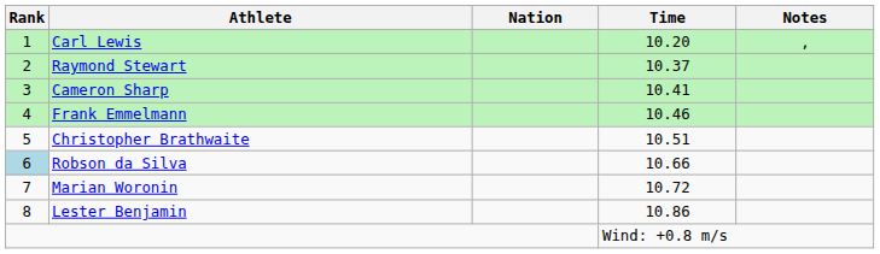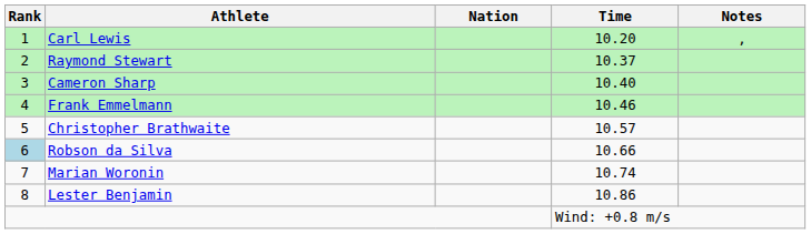Cameron Sharp | Time: 10.41 -> 10.40
Christopher Brathwaite | Time: 10.51 -> 10.57
Marian Woronin | Time: 10.72 -> 10.74
